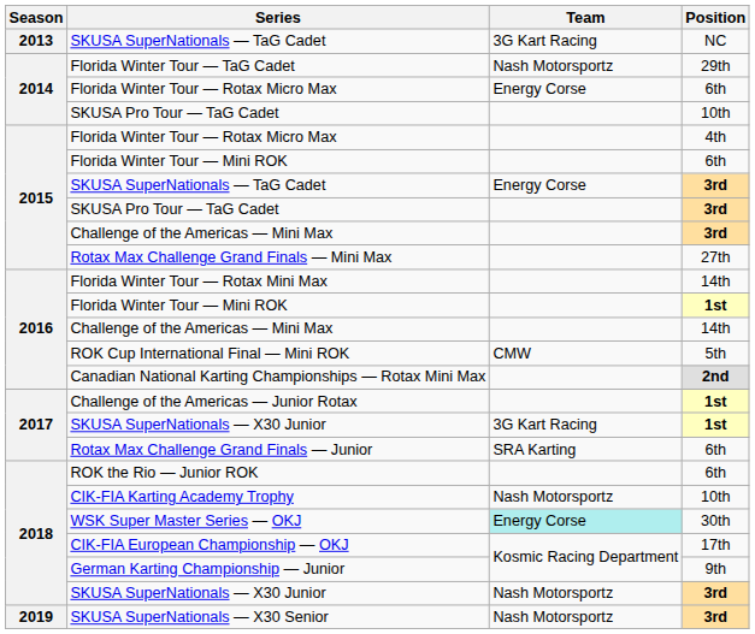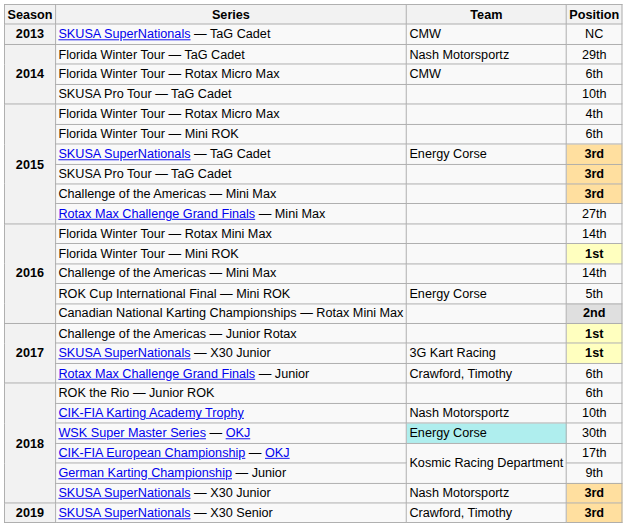SKUSA SuperNationals — TaG Cadet / NC | Team: 3G Kart Racing -> CMW
Florida Winter Tour — Rotax Micro Max / 6th | Team: Energy Corse -> CMW
ROK Cup International Final — Mini ROK | Team: CMW -> Energy Corse
Rotax Max Challenge Grand Finals — Junior | Team: SRA Karting -> Crawford, Timothy
SKUSA SuperNationals — X30 Senior | Team: Nash Motorsportz -> Crawford, Timothy
